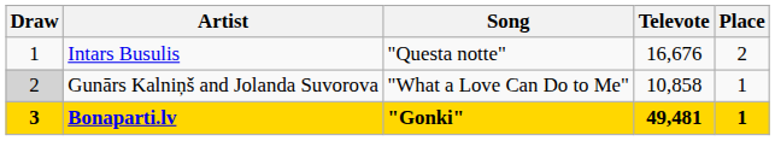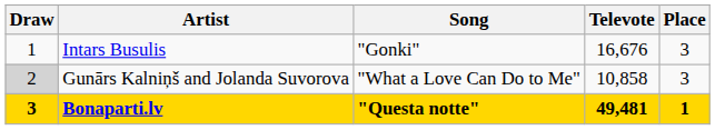Intars Busulis | Song: "Questa notte" -> "Gonki"
Intars Busulis | Place: 2 -> 3
Gunārs Kalniņš and Jolanda Suvorova | Place: 1 -> 3
Bonaparti.lv | Song: "Gonki" -> "Questa notte"
